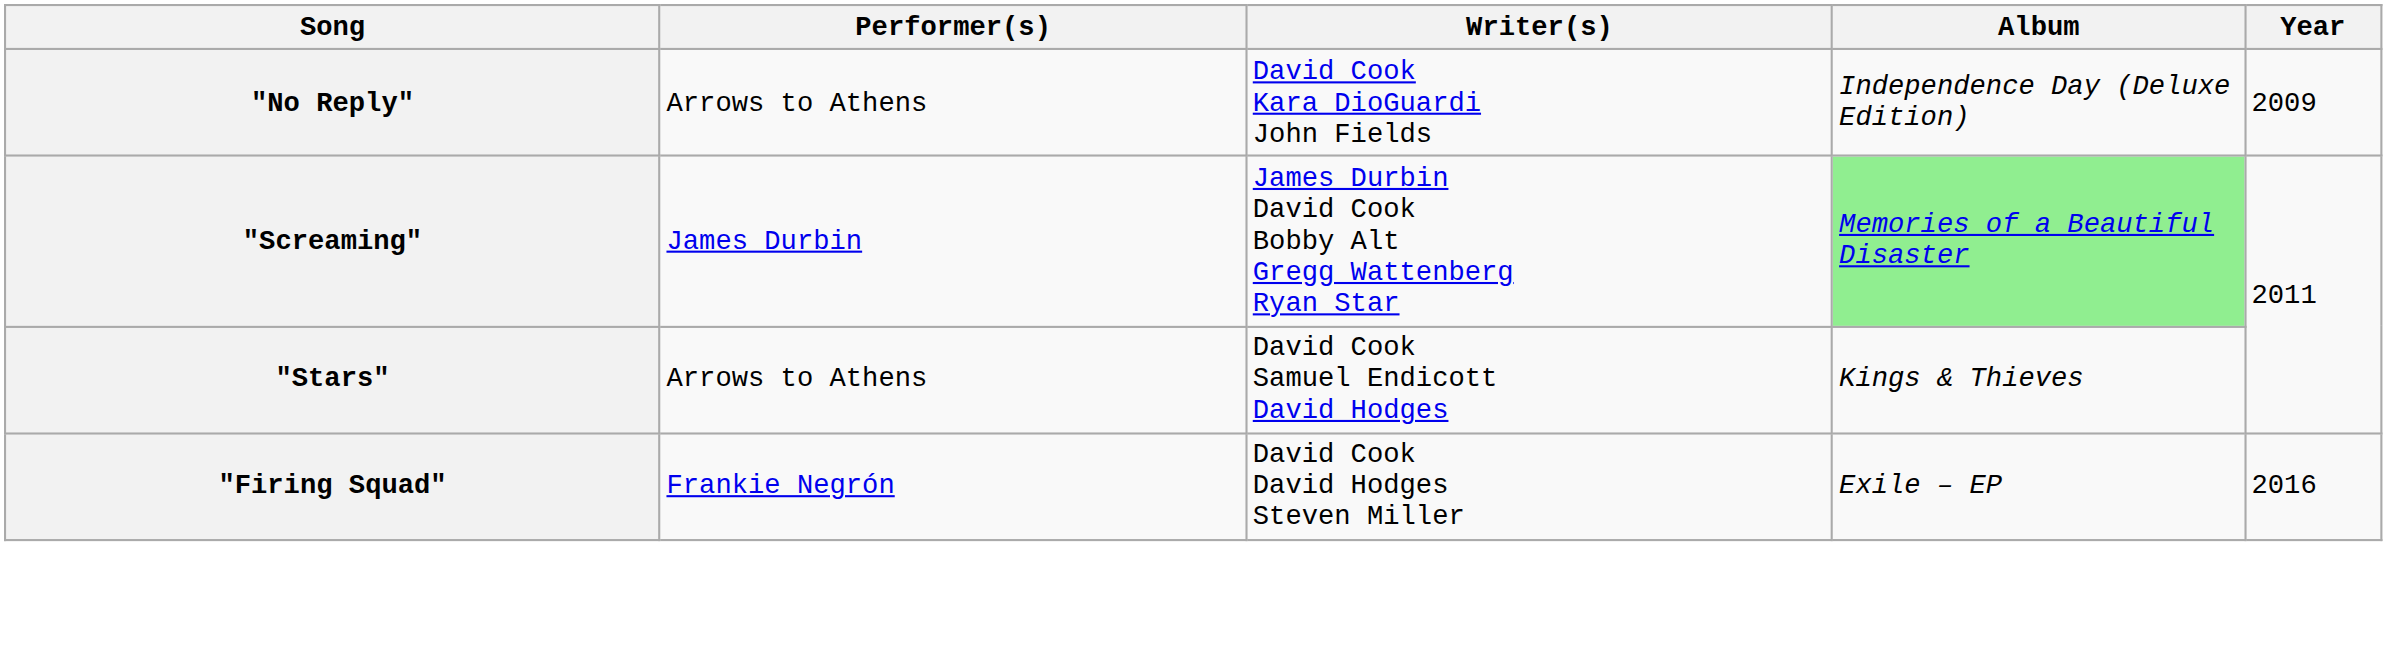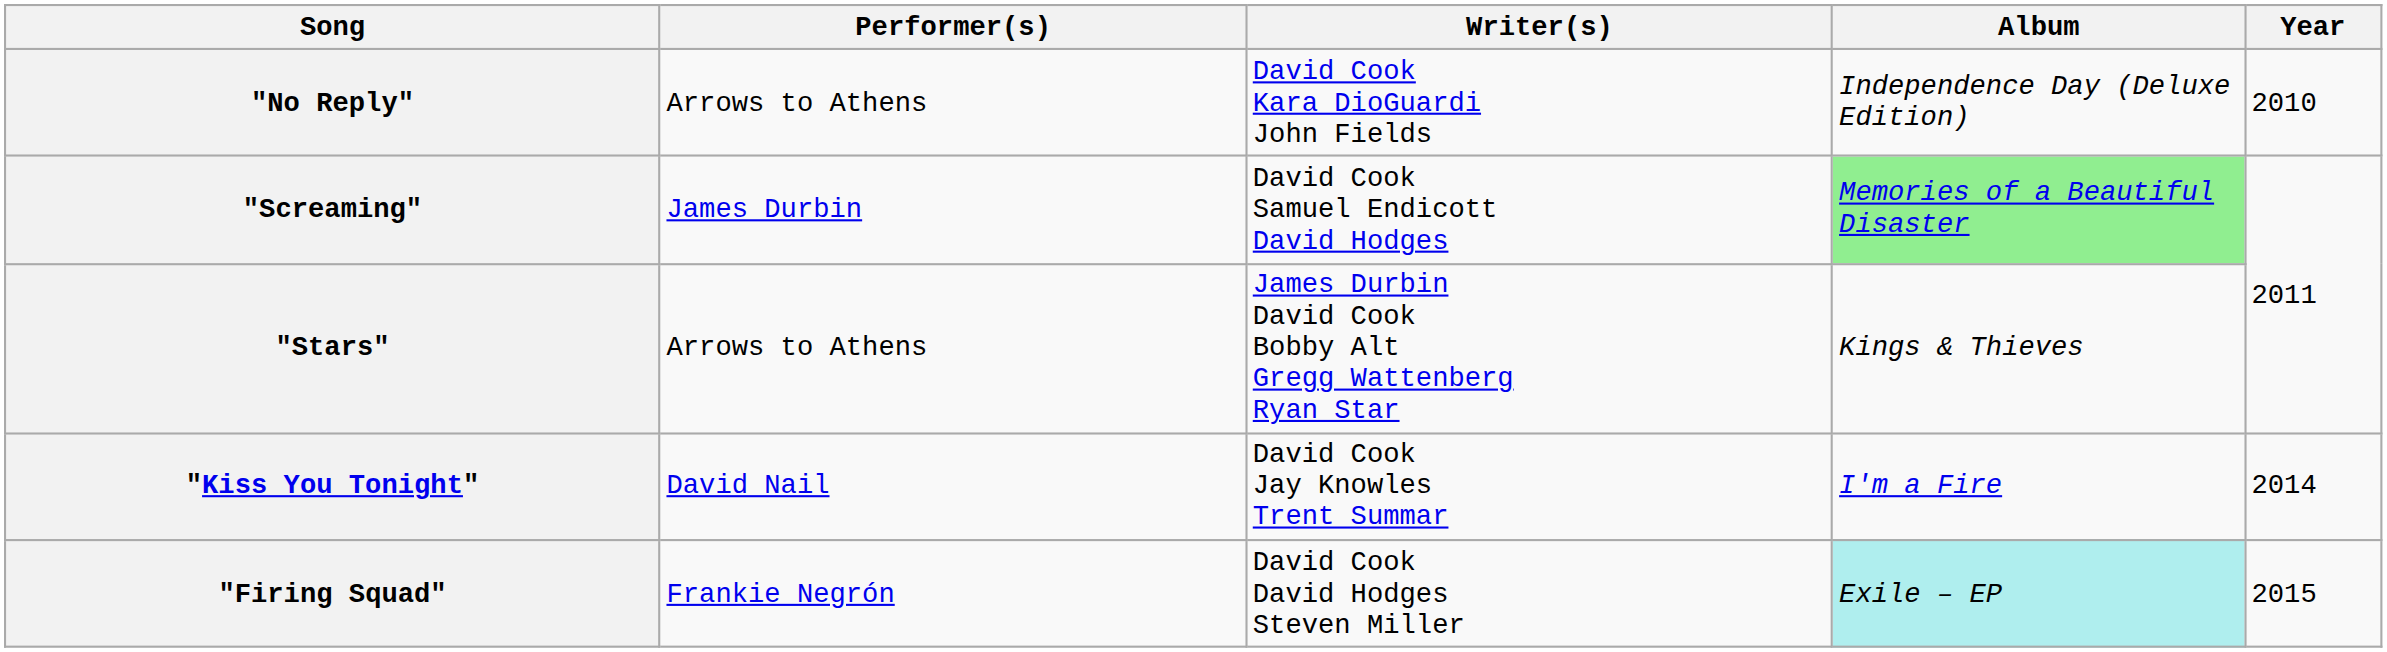"No Reply" | Year: 2009 -> 2010
"Screaming" | Writer(s): James Durbin David Cook Bobby Alt Gregg Wattenberg Ryan Star -> David Cook Samuel Endicott David Hodges
"Stars" | Writer(s): David Cook Samuel Endicott David Hodges -> James Durbin David Cook Bobby Alt Gregg Wattenberg Ryan Star
+ row: "Kiss You Tonight" | David Nail | David Cook Jay Knowles Trent Summar | I'm a Fire | 2014
"Firing Squad" | Album: no background -> paleturquoise background
"Firing Squad" | Year: 2016 -> 2015
